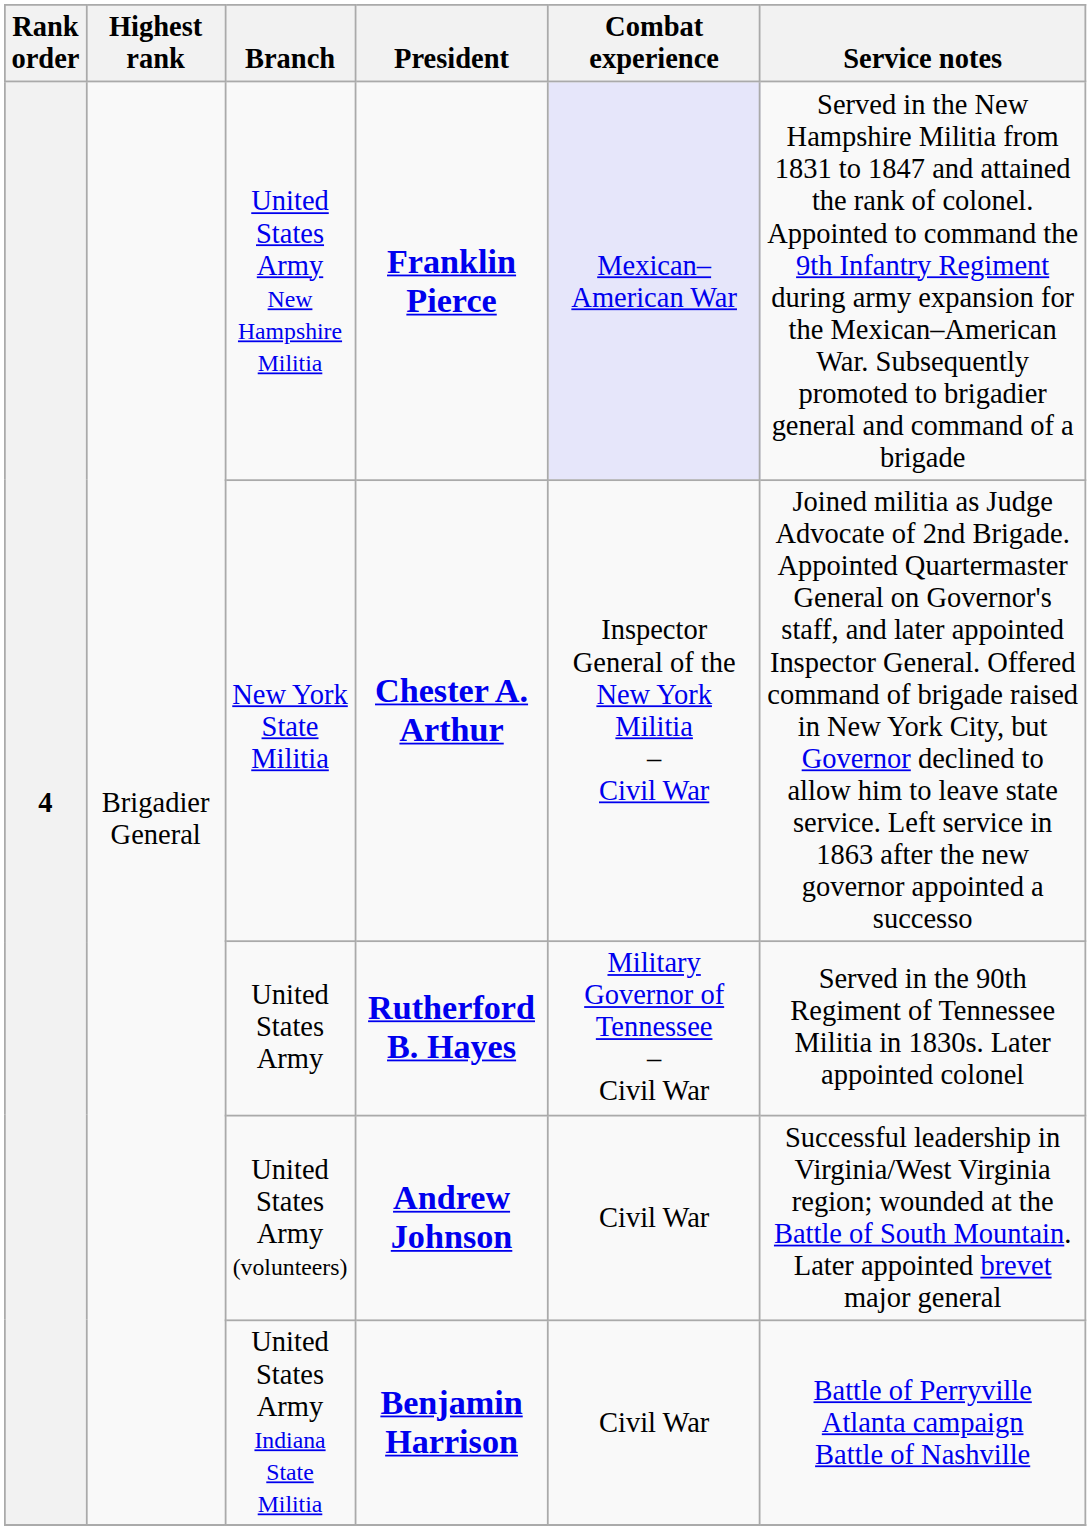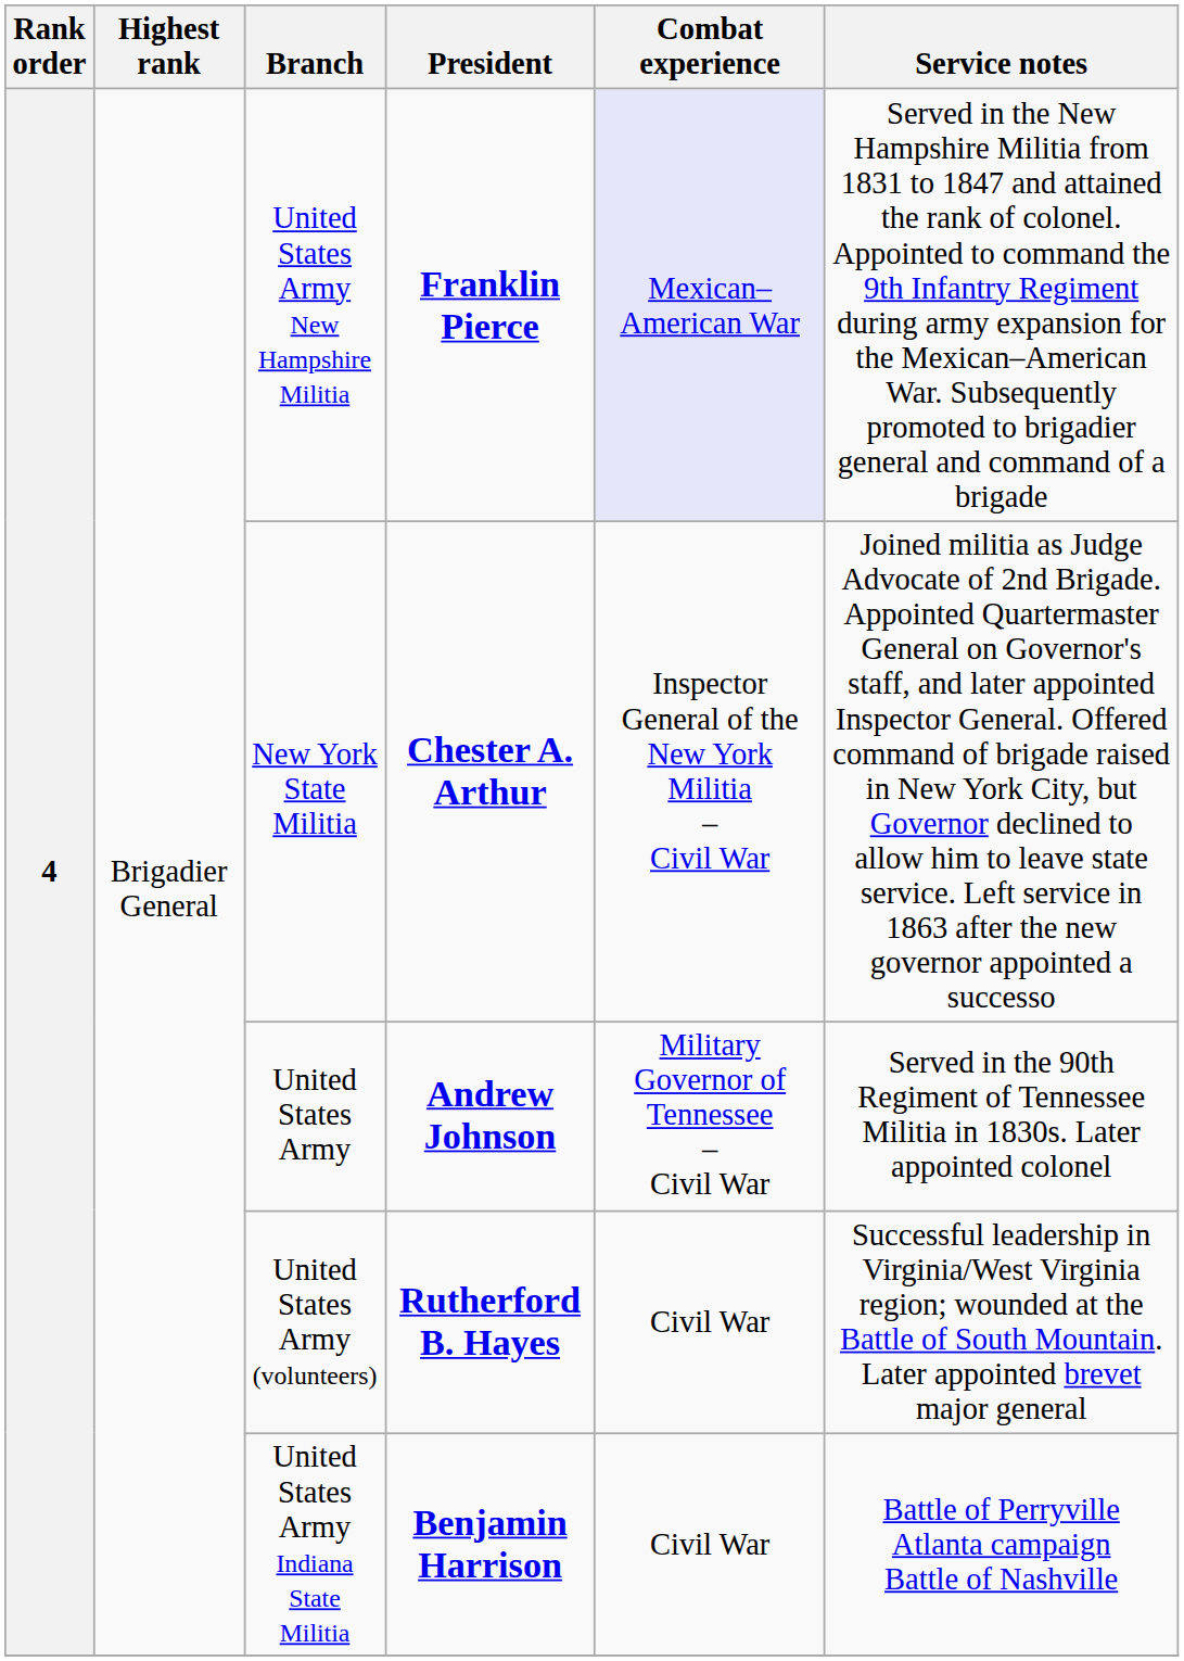United States Army | President: Rutherford B. Hayes -> Andrew Johnson
United States Army (volunteers) | President: Andrew Johnson -> Rutherford B. Hayes
